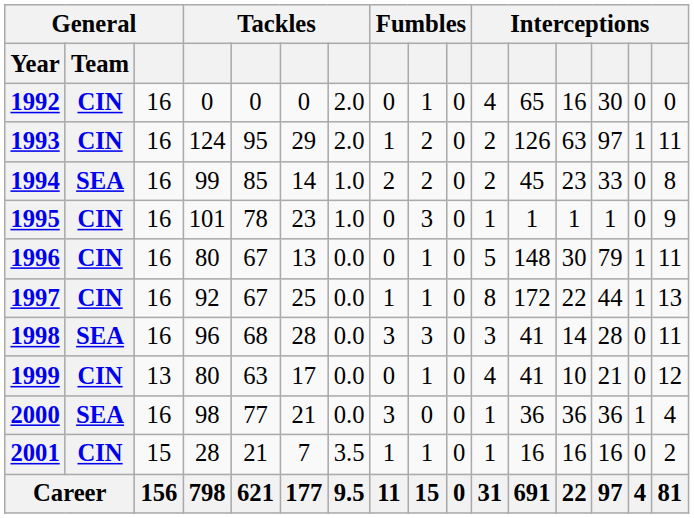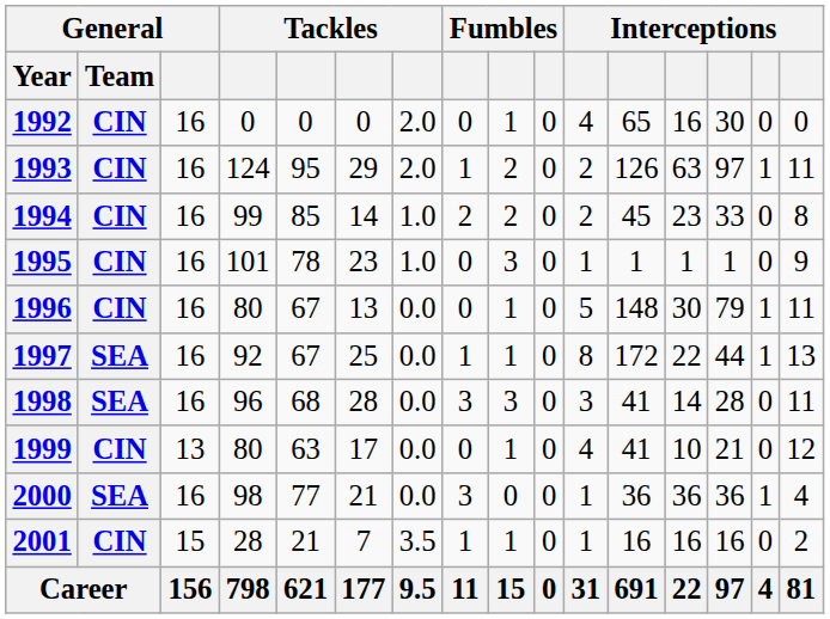1994 | General / Team: SEA -> CIN
1997 | General / Team: CIN -> SEA
